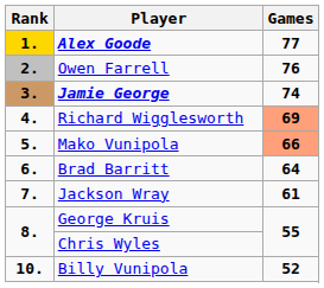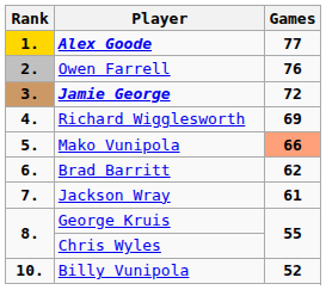Jamie George | Games: 74 -> 72
Richard Wigglesworth | Games: lightsalmon background -> no background
Brad Barritt | Games: 64 -> 62
